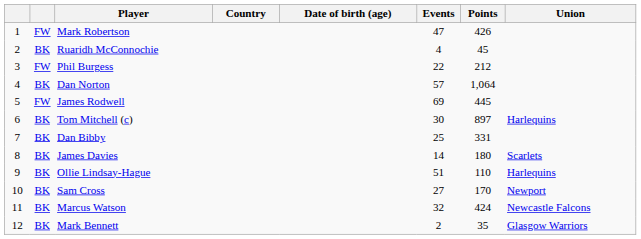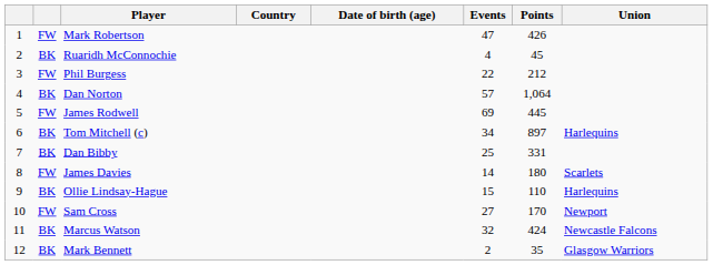Tom Mitchell (c) | Events: 30 -> 34
James Davies | column 2: BK -> FW
Ollie Lindsay-Hague | Events: 51 -> 15
Sam Cross | column 2: BK -> FW
